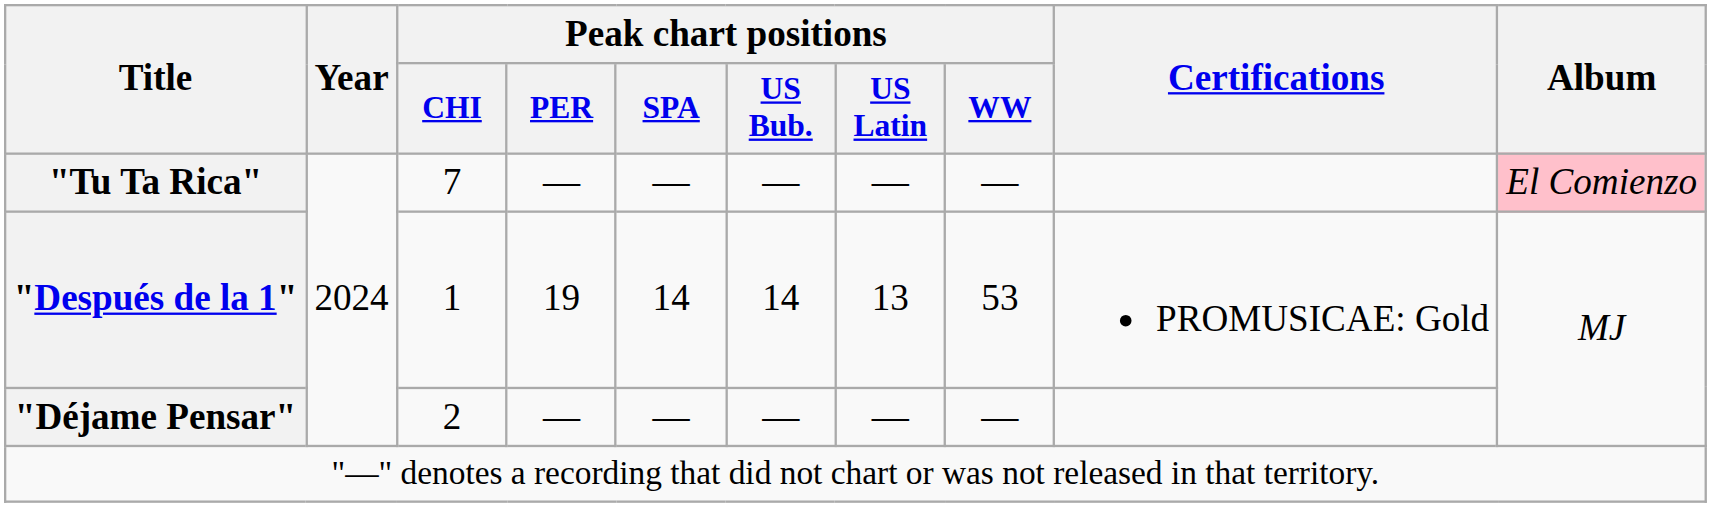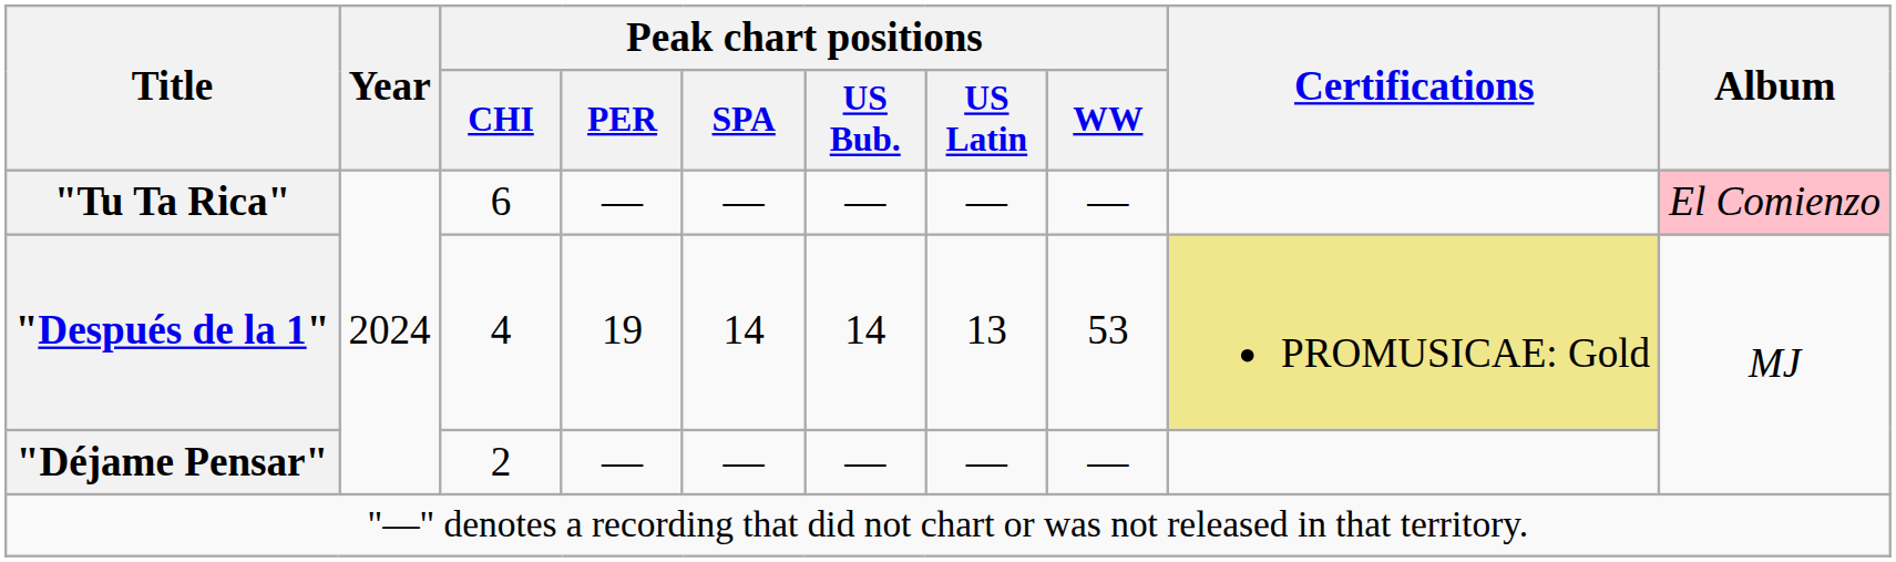"Tu Ta Rica" | Peak chart positions / CHI: 7 -> 6
"Después de la 1" | Peak chart positions / CHI: 1 -> 4
"Después de la 1" | Certifications: no background -> khaki background
